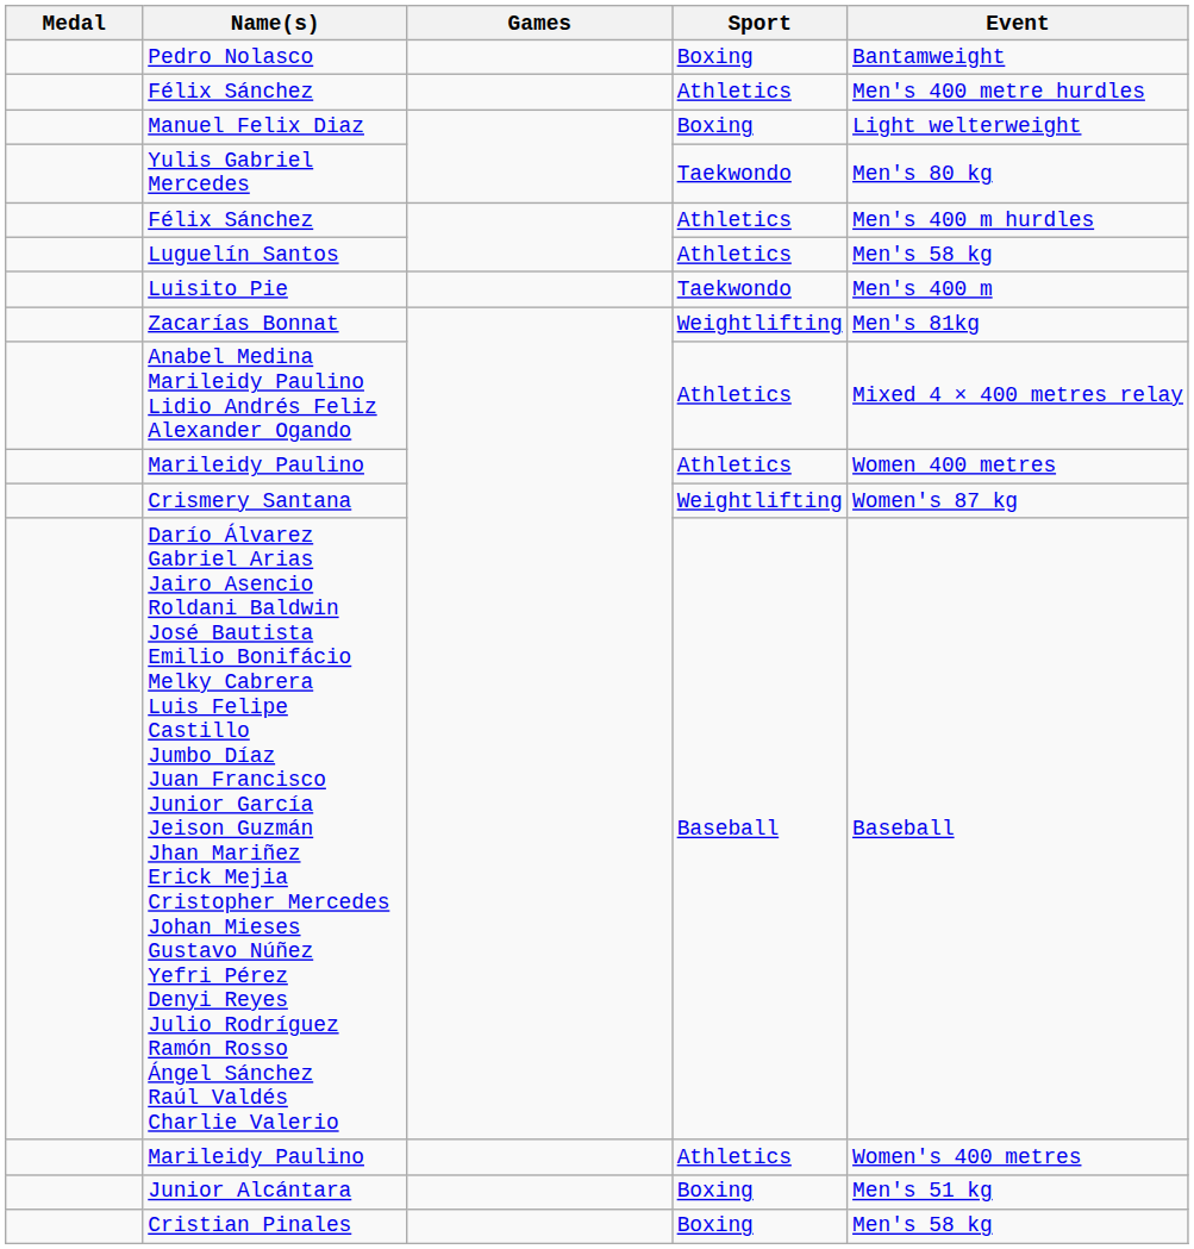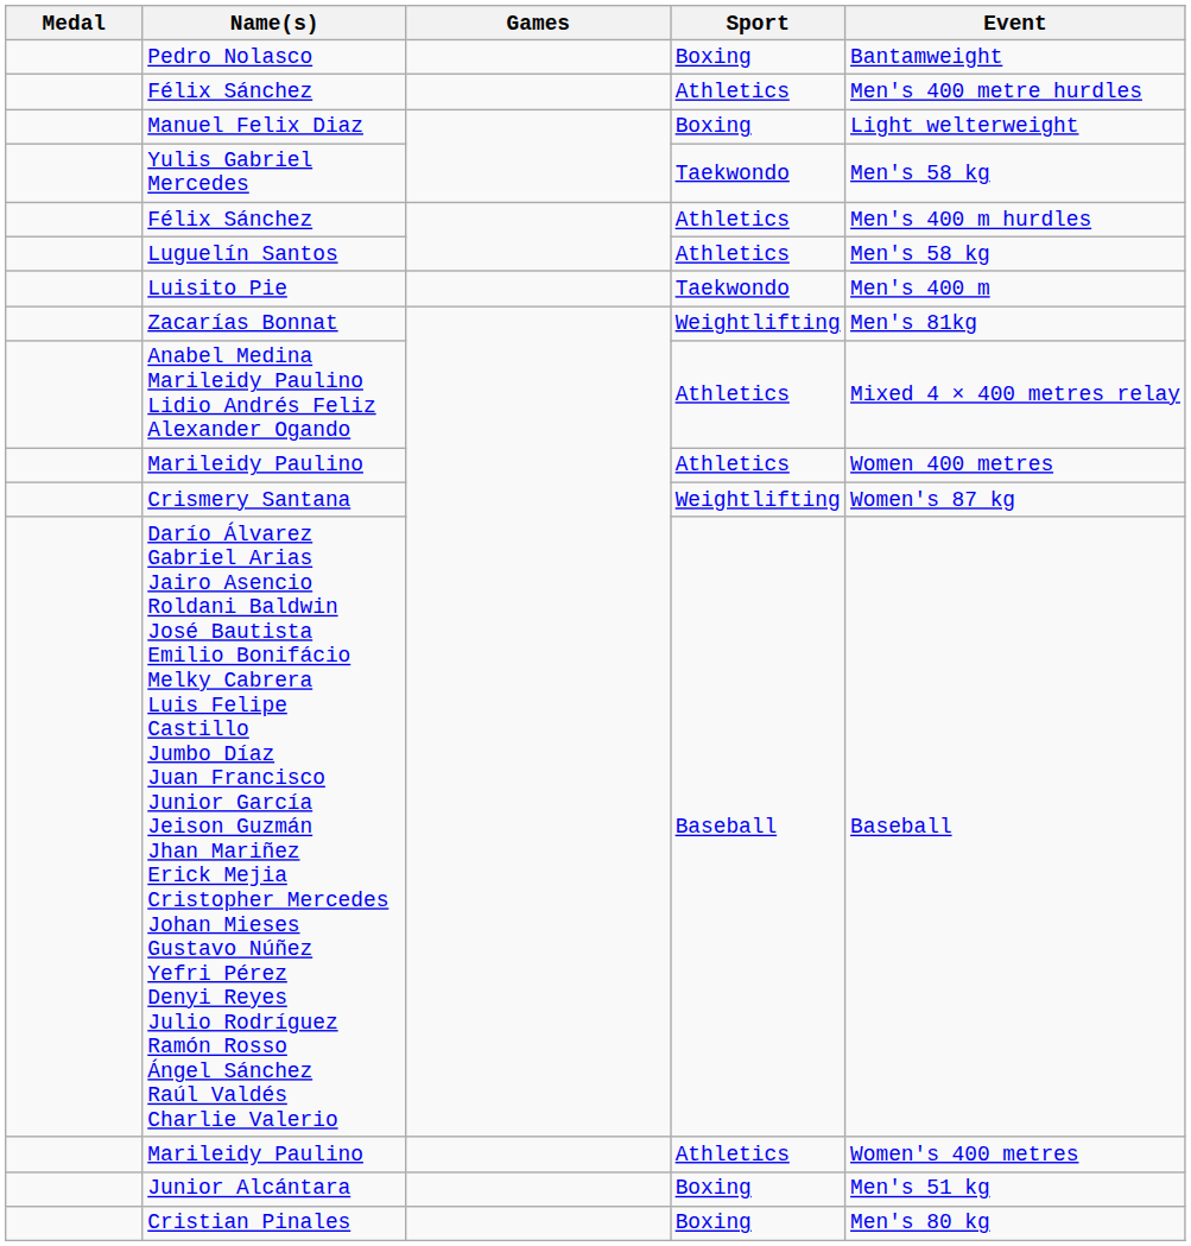Yulis Gabriel Mercedes | Event: Men's 80 kg -> Men's 58 kg
Cristian Pinales | Event: Men's 58 kg -> Men's 80 kg
